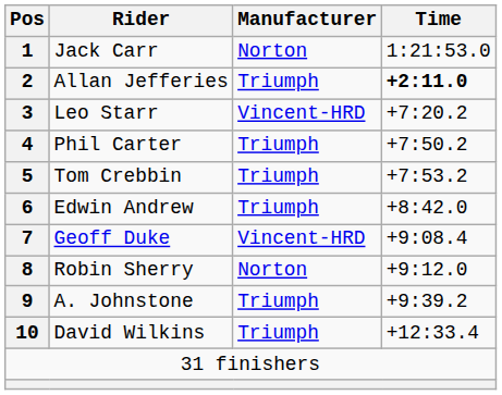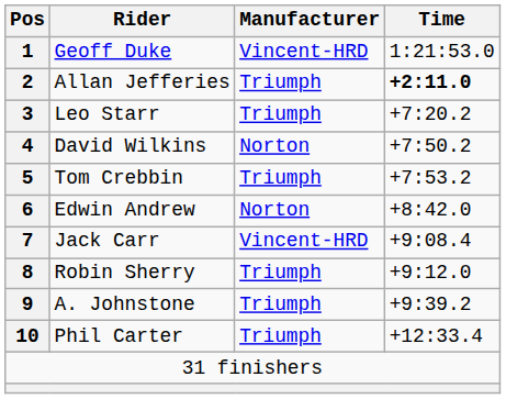1 | Rider: Jack Carr -> Geoff Duke
1 | Manufacturer: Norton -> Vincent-HRD
3 | Manufacturer: Vincent-HRD -> Triumph
4 | Rider: Phil Carter -> David Wilkins
4 | Manufacturer: Triumph -> Norton
6 | Manufacturer: Triumph -> Norton
7 | Rider: Geoff Duke -> Jack Carr
8 | Manufacturer: Norton -> Triumph
10 | Rider: David Wilkins -> Phil Carter
